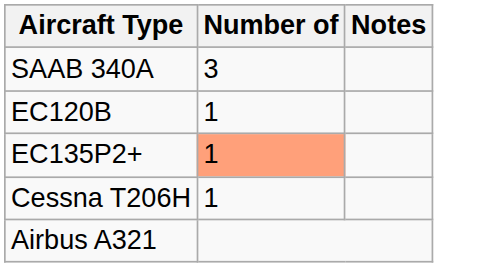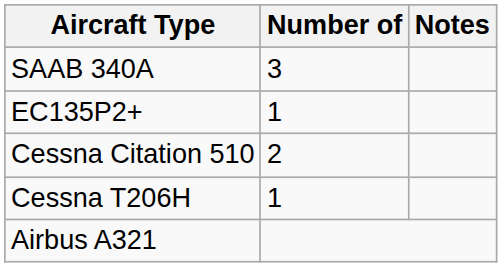- row: EC120B | 1
EC135P2+ | Number of: lightsalmon background -> no background
+ row: Cessna Citation 510 | 2
